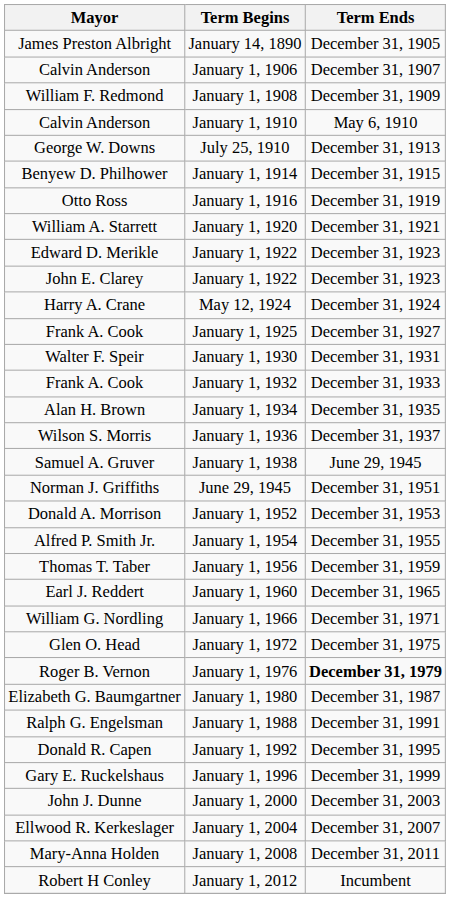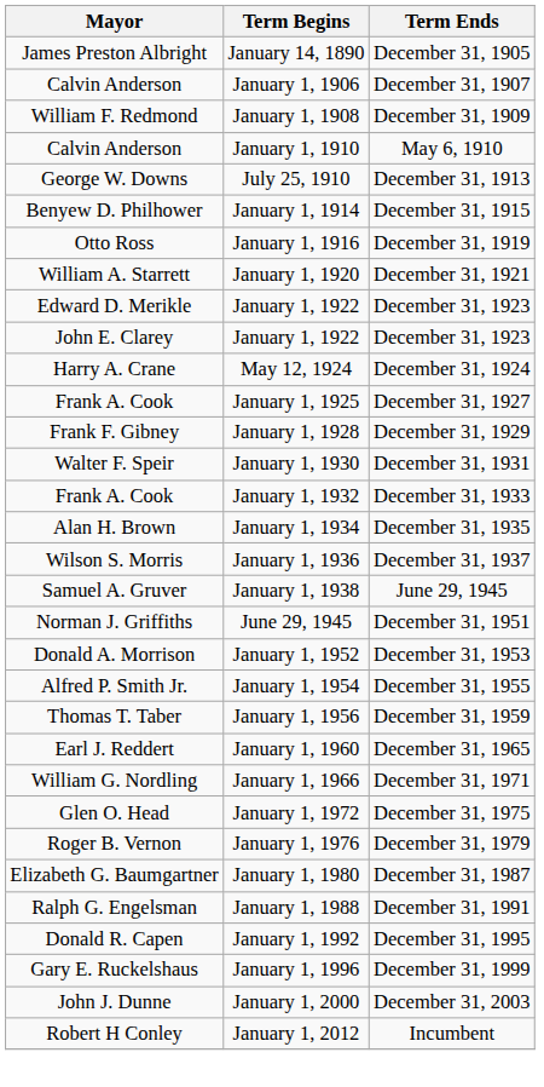+ row: Frank F. Gibney | January 1, 1928 | December 31, 1929
January 1, 1976 | Term Ends: bold -> normal
- row: Ellwood R. Kerkeslager | January 1, 2004 | December 31, 2007
- row: Mary-Anna Holden | January 1, 2008 | December 31, 2011
